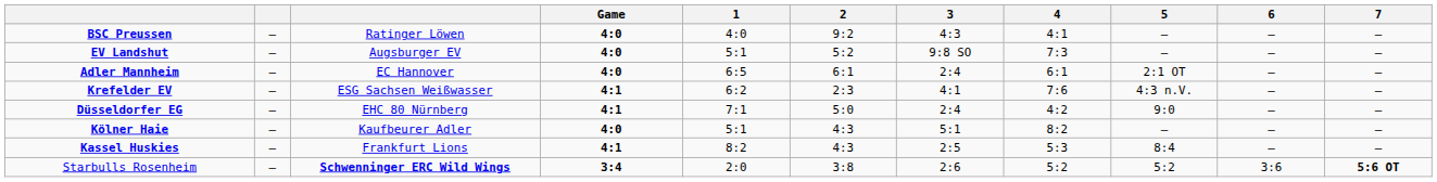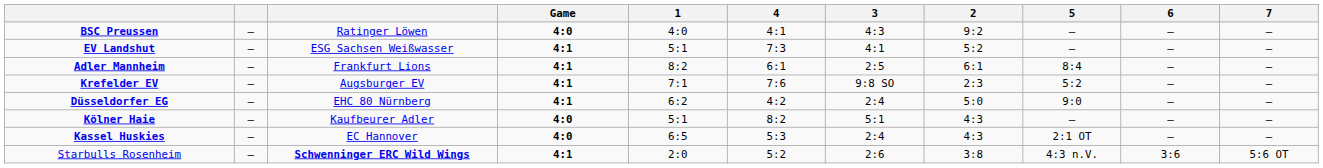columns swapped: 2 <-> 4
EV Landshut | column 3: Augsburger EV -> ESG Sachsen Weißwasser
EV Landshut | Game: 4:0 -> 4:1
EV Landshut | 3: 9:8 SO -> 4:1
Adler Mannheim | column 3: EC Hannover -> Frankfurt Lions
Adler Mannheim | Game: 4:0 -> 4:1
Adler Mannheim | 1: 6:5 -> 8:2
Adler Mannheim | 3: 2:4 -> 2:5
Adler Mannheim | 5: 2:1 OT -> 8:4
Krefelder EV | column 3: ESG Sachsen Weißwasser -> Augsburger EV
Krefelder EV | 1: 6:2 -> 7:1
Krefelder EV | 3: 4:1 -> 9:8 SO
Krefelder EV | 5: 4:3 n.V. -> 5:2
Düsseldorfer EG | 1: 7:1 -> 6:2
Kassel Huskies | column 3: Frankfurt Lions -> EC Hannover
Kassel Huskies | Game: 4:1 -> 4:0
Kassel Huskies | 1: 8:2 -> 6:5
Kassel Huskies | 3: 2:5 -> 2:4
Kassel Huskies | 5: 8:4 -> 2:1 OT
Starbulls Rosenheim | Game: 3:4 -> 4:1
Starbulls Rosenheim | 5: 5:2 -> 4:3 n.V.
Starbulls Rosenheim | 7: bold -> normal
